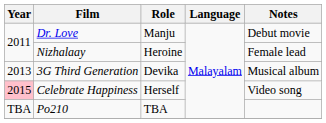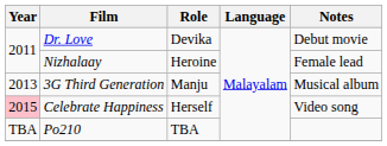Dr. Love | Role: Manju -> Devika
3G Third Generation | Role: Devika -> Manju
